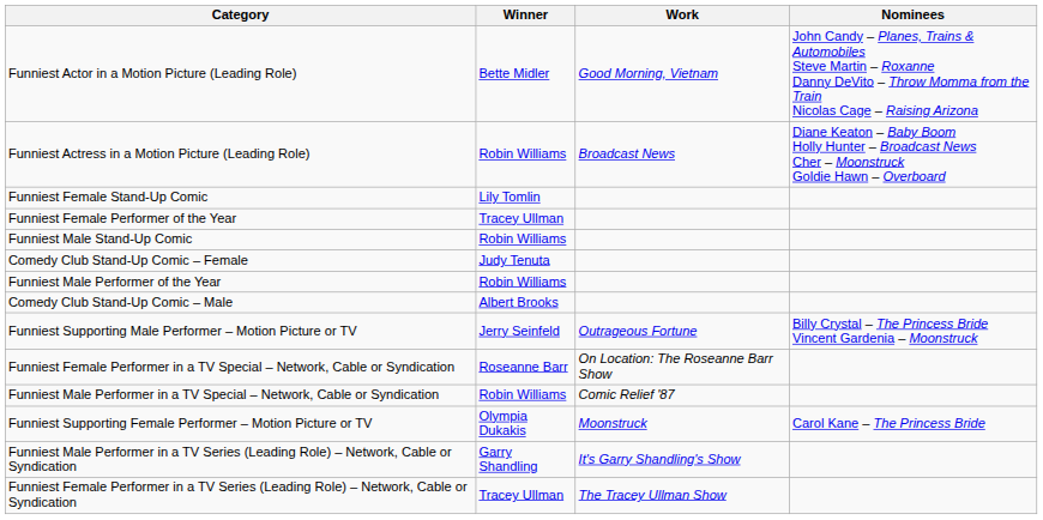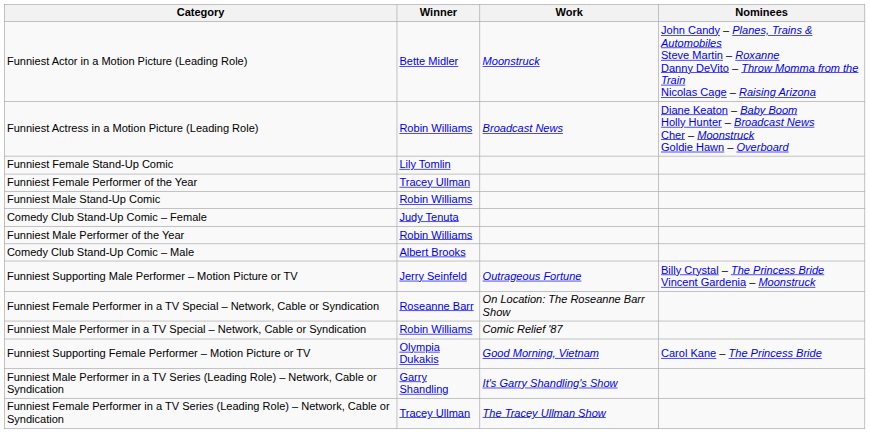Funniest Actor in a Motion Picture (Leading Role) | Work: Good Morning, Vietnam -> Moonstruck
Funniest Supporting Female Performer – Motion Picture or TV | Work: Moonstruck -> Good Morning, Vietnam
